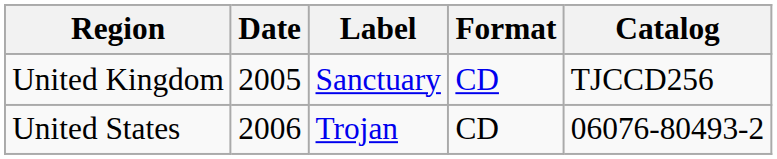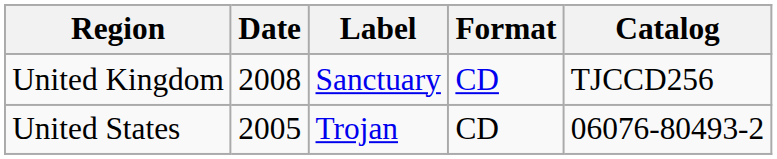United Kingdom | Date: 2005 -> 2008
United States | Date: 2006 -> 2005
